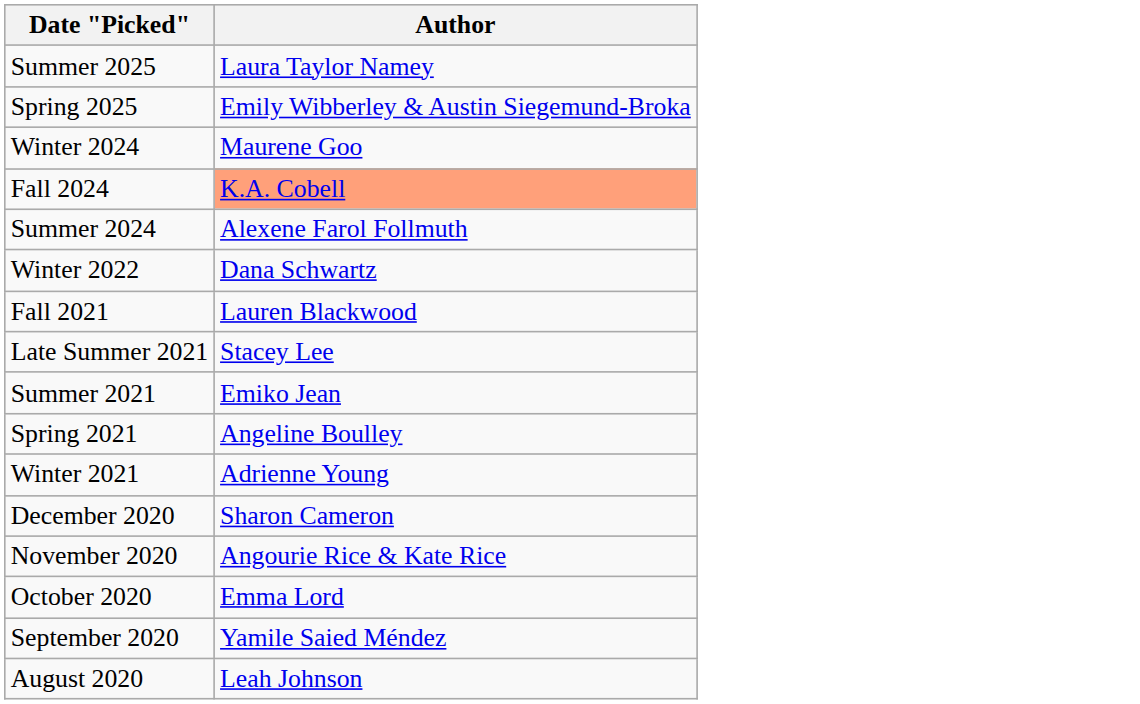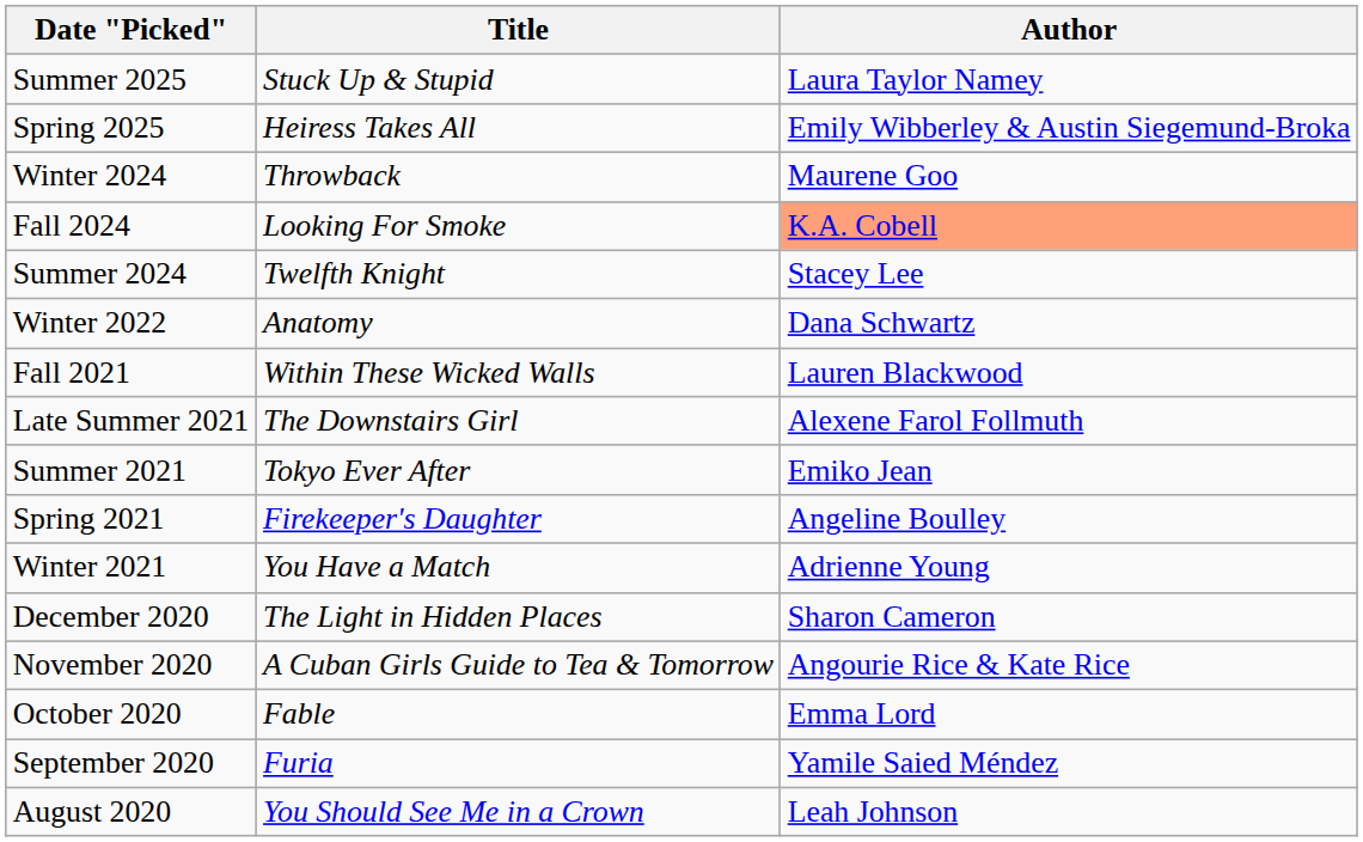+ column: Title | Stuck Up & Stupid | Heiress Takes All | Throwback | Looking For Smoke | Twelfth Knight | Anatomy | Within These Wicked Walls | The Downstairs Girl | Tokyo Ever After | Firekeeper's Daughter | You Have a Match | The Light in Hidden Places | A Cuban Girls Guide to Tea & Tomorrow | Fable | Furia | You Should See Me in a Crown
Summer 2024 | Author: Alexene Farol Follmuth -> Stacey Lee
Late Summer 2021 | Author: Stacey Lee -> Alexene Farol Follmuth
